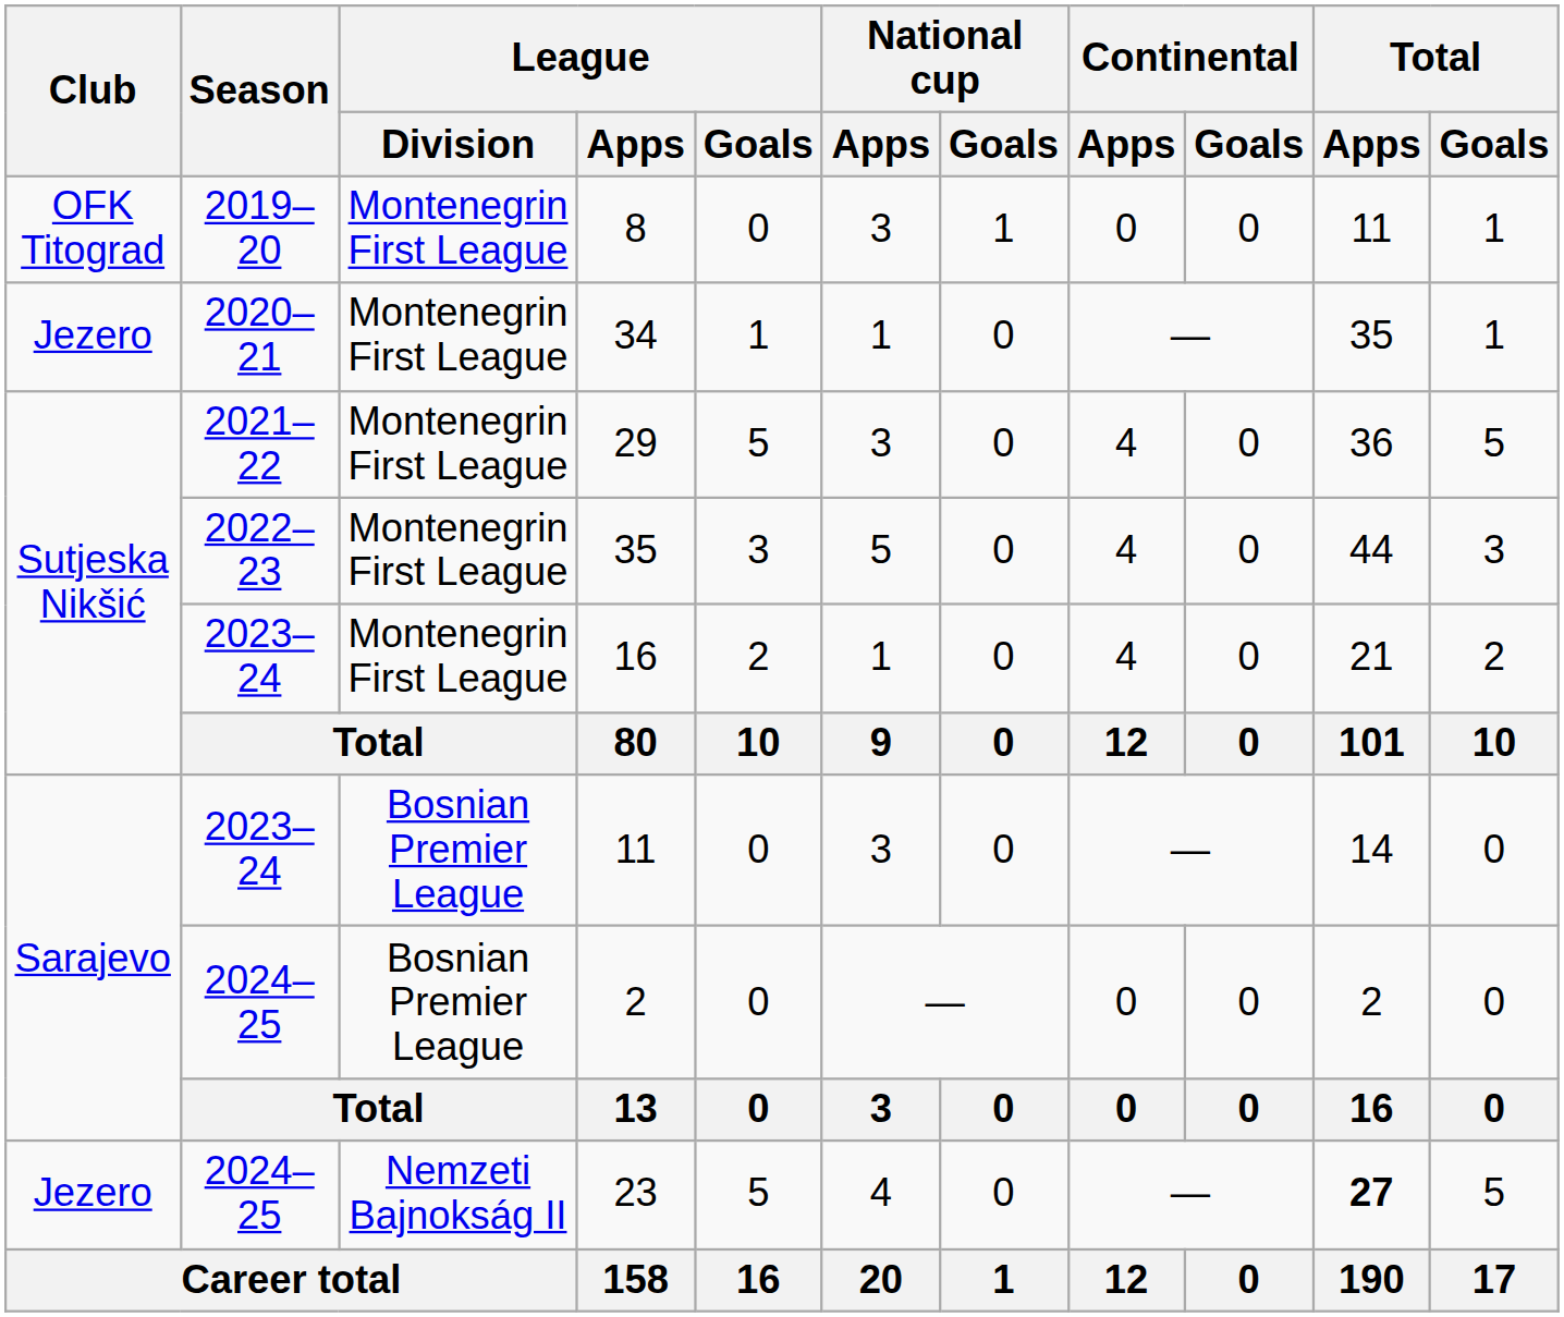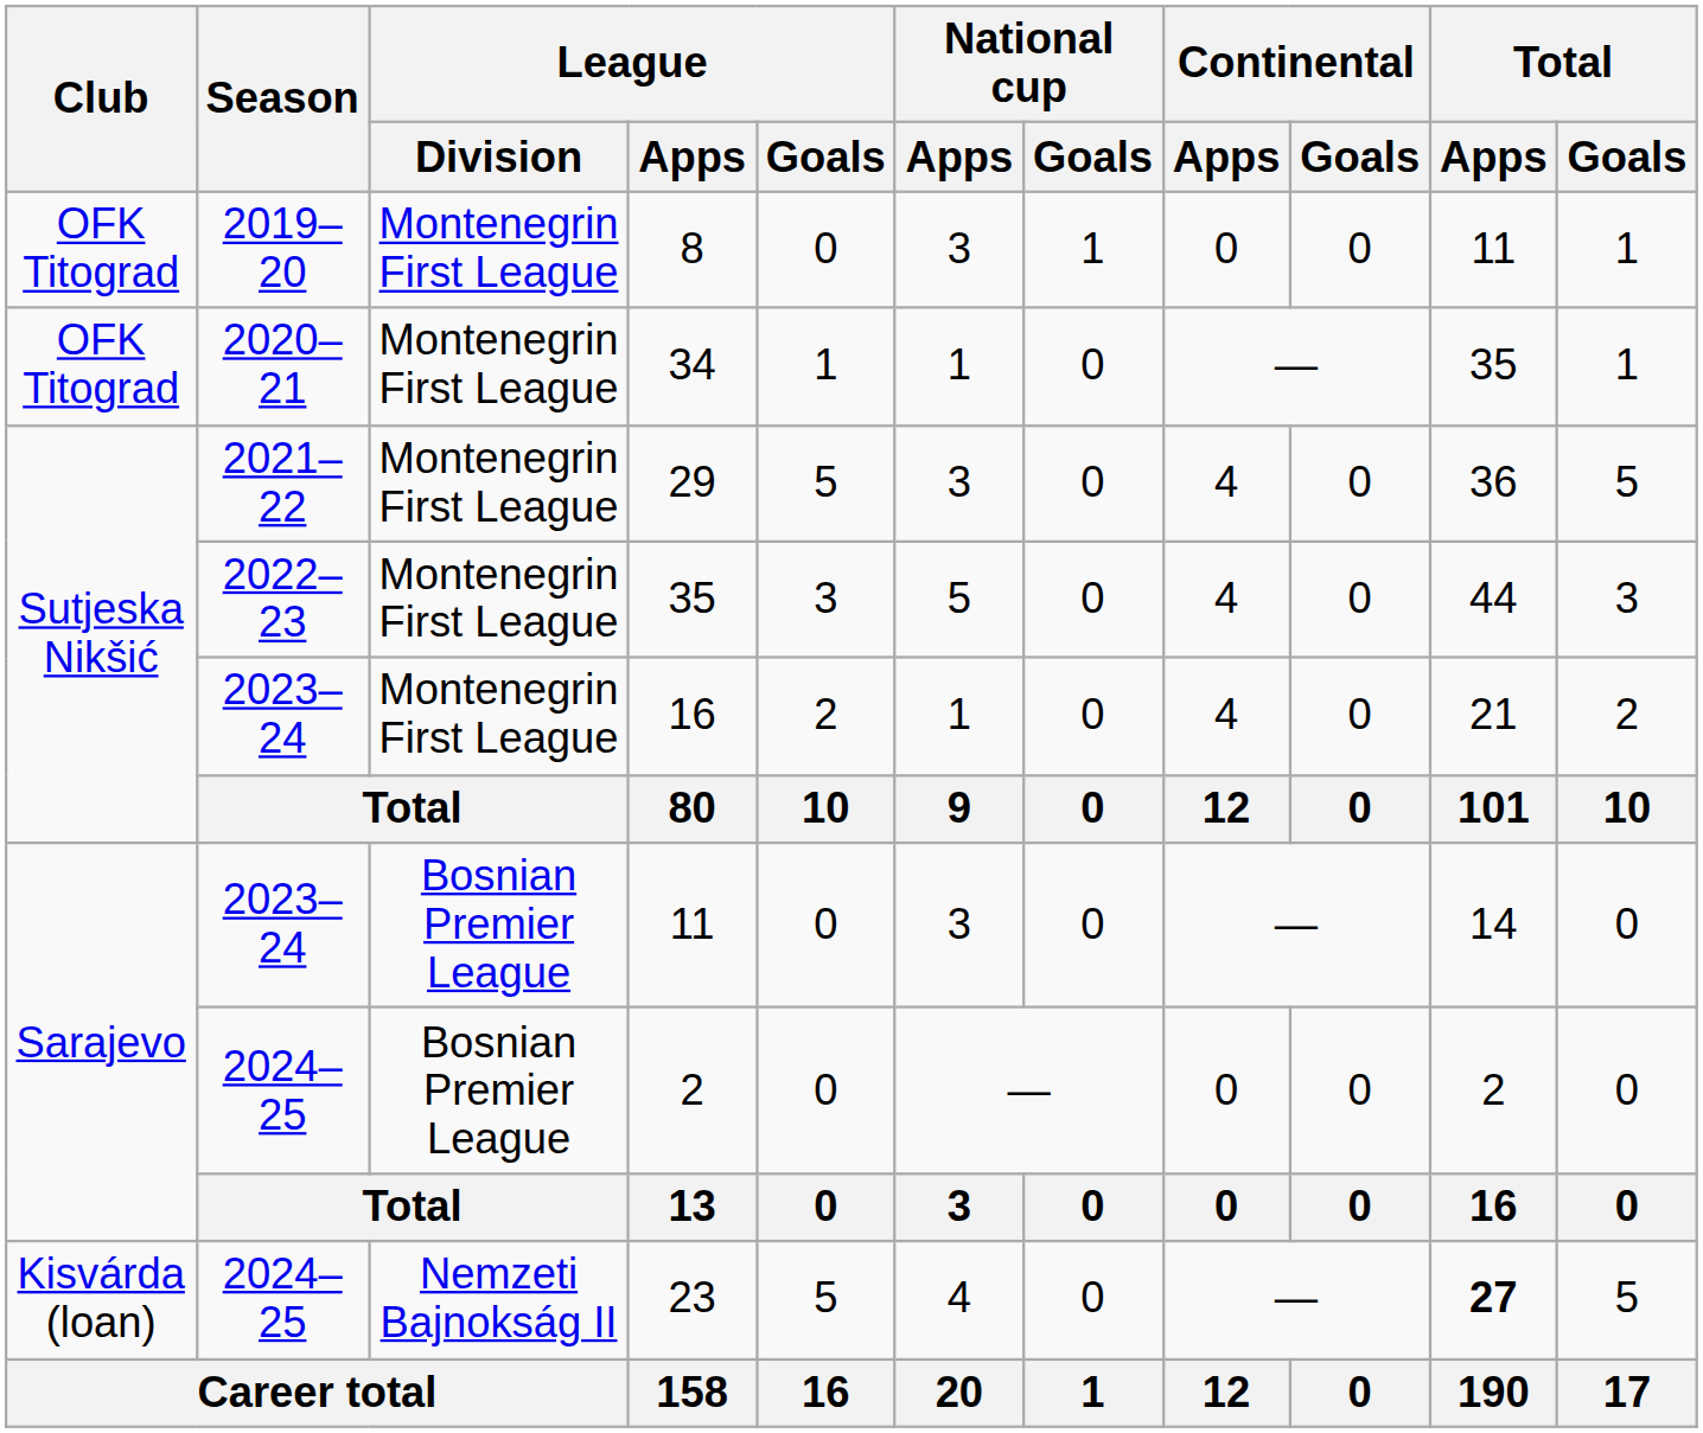34 | Club: Jezero -> OFK Titograd
23 | Club: Jezero -> Kisvárda (loan)
